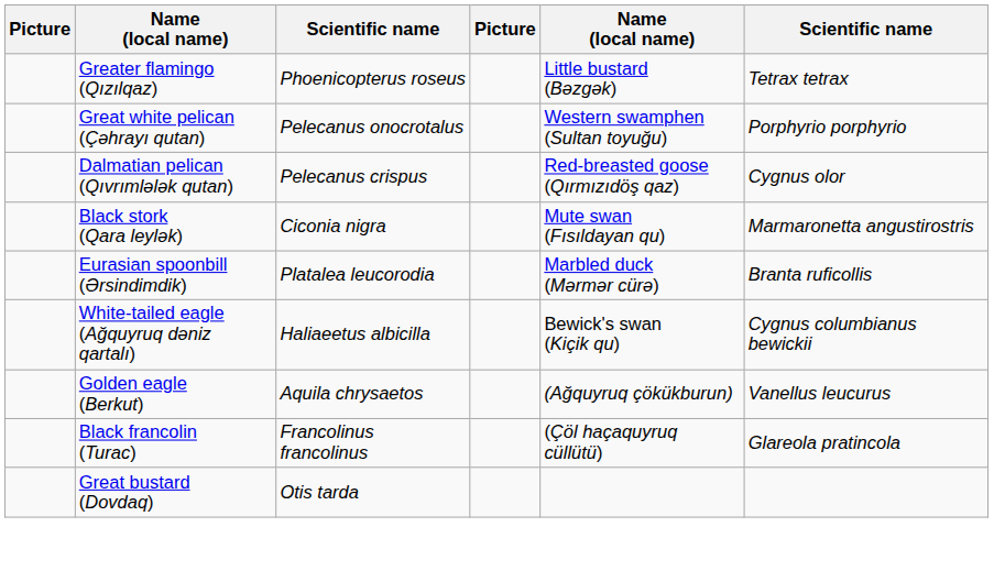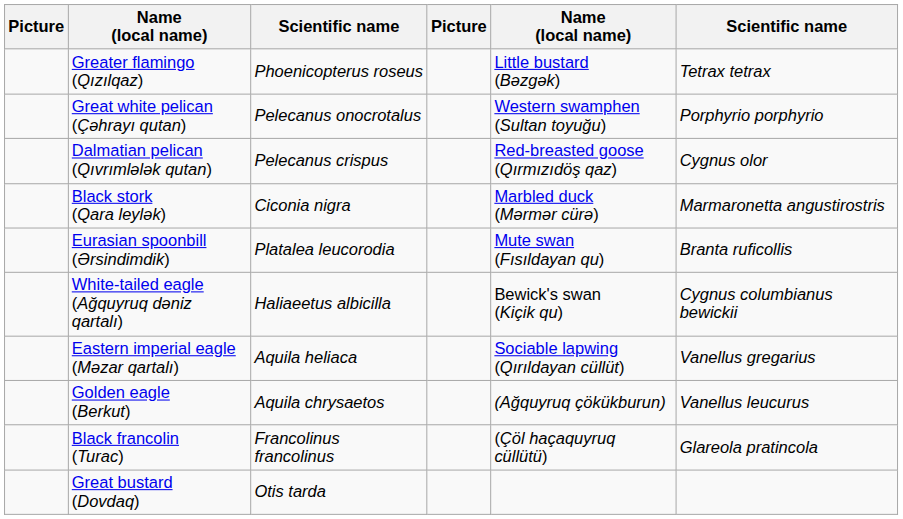Black stork (Qara leylək) | column 5: Mute swan (Fısıldayan qu) -> Marbled duck (Mərmər cürə)
Eurasian spoonbill (Ərsindimdik) | column 5: Marbled duck (Mərmər cürə) -> Mute swan (Fısıldayan qu)
+ row: Eastern imperial eagle (Məzar qartalı) | Aquila heliaca | Sociable lapwing (Qırıldayan cüllüt) | Vanellus gregarius
